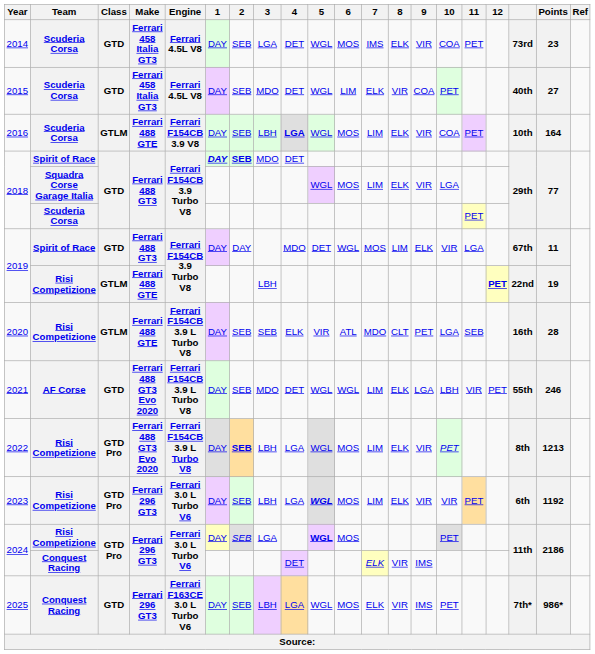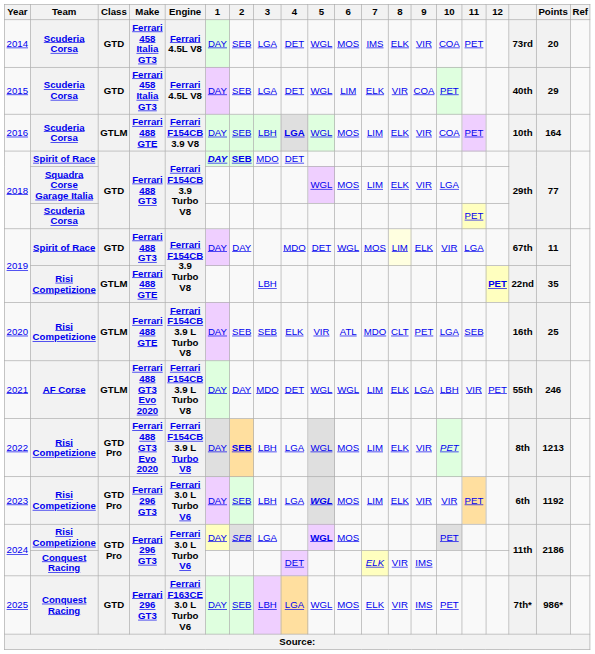2014 | Points: 23 -> 20
2015 | 3: MDO -> LGA
2015 | Points: 27 -> 29
2019 / Spirit of Race | 8: no background -> lightyellow background
2019 / Risi Competizione | Points: 19 -> 35
2020 | Points: 28 -> 25
2021 | Class: GTD -> GTLM
2021 | 2: SEB -> DAY
